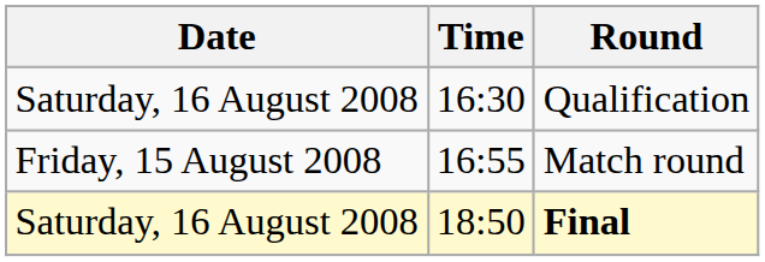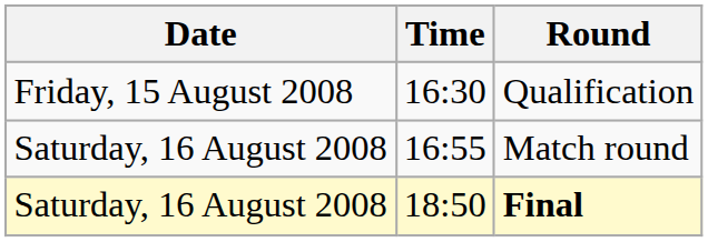Qualification | Date: Saturday, 16 August 2008 -> Friday, 15 August 2008
Match round | Date: Friday, 15 August 2008 -> Saturday, 16 August 2008
